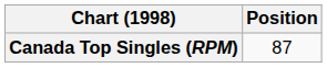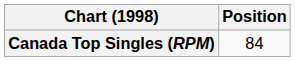Canada Top Singles (RPM) | Position: 87 -> 84
